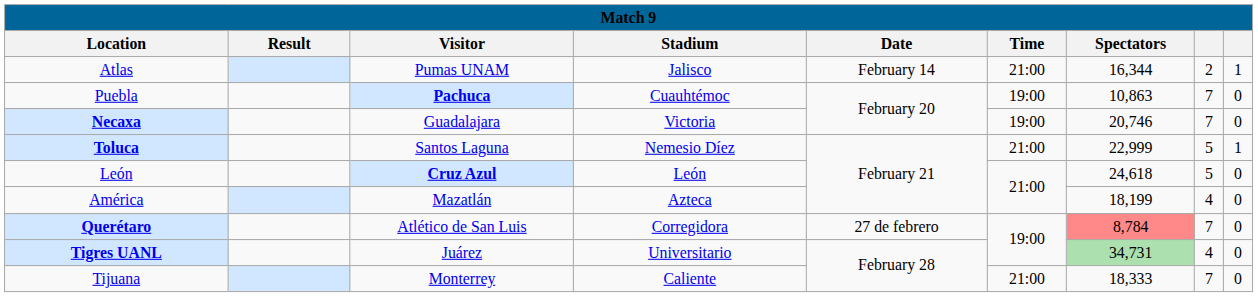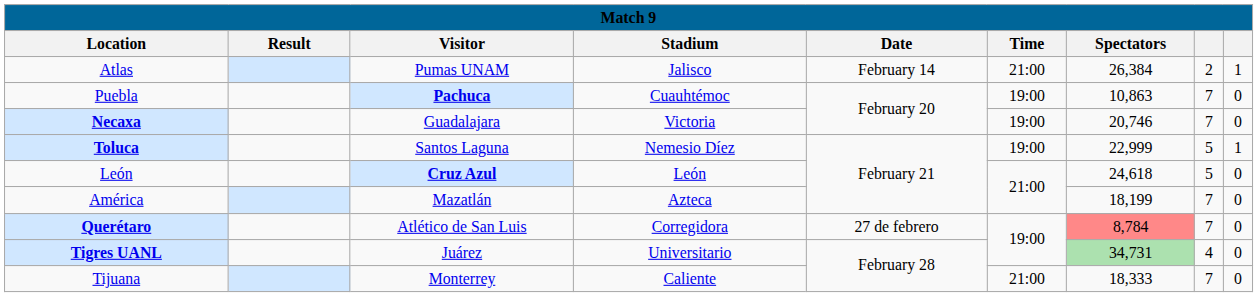Atlas | Spectators: 16,344 -> 26,384
Toluca | Time: 21:00 -> 19:00
América | column 8: 4 -> 7
